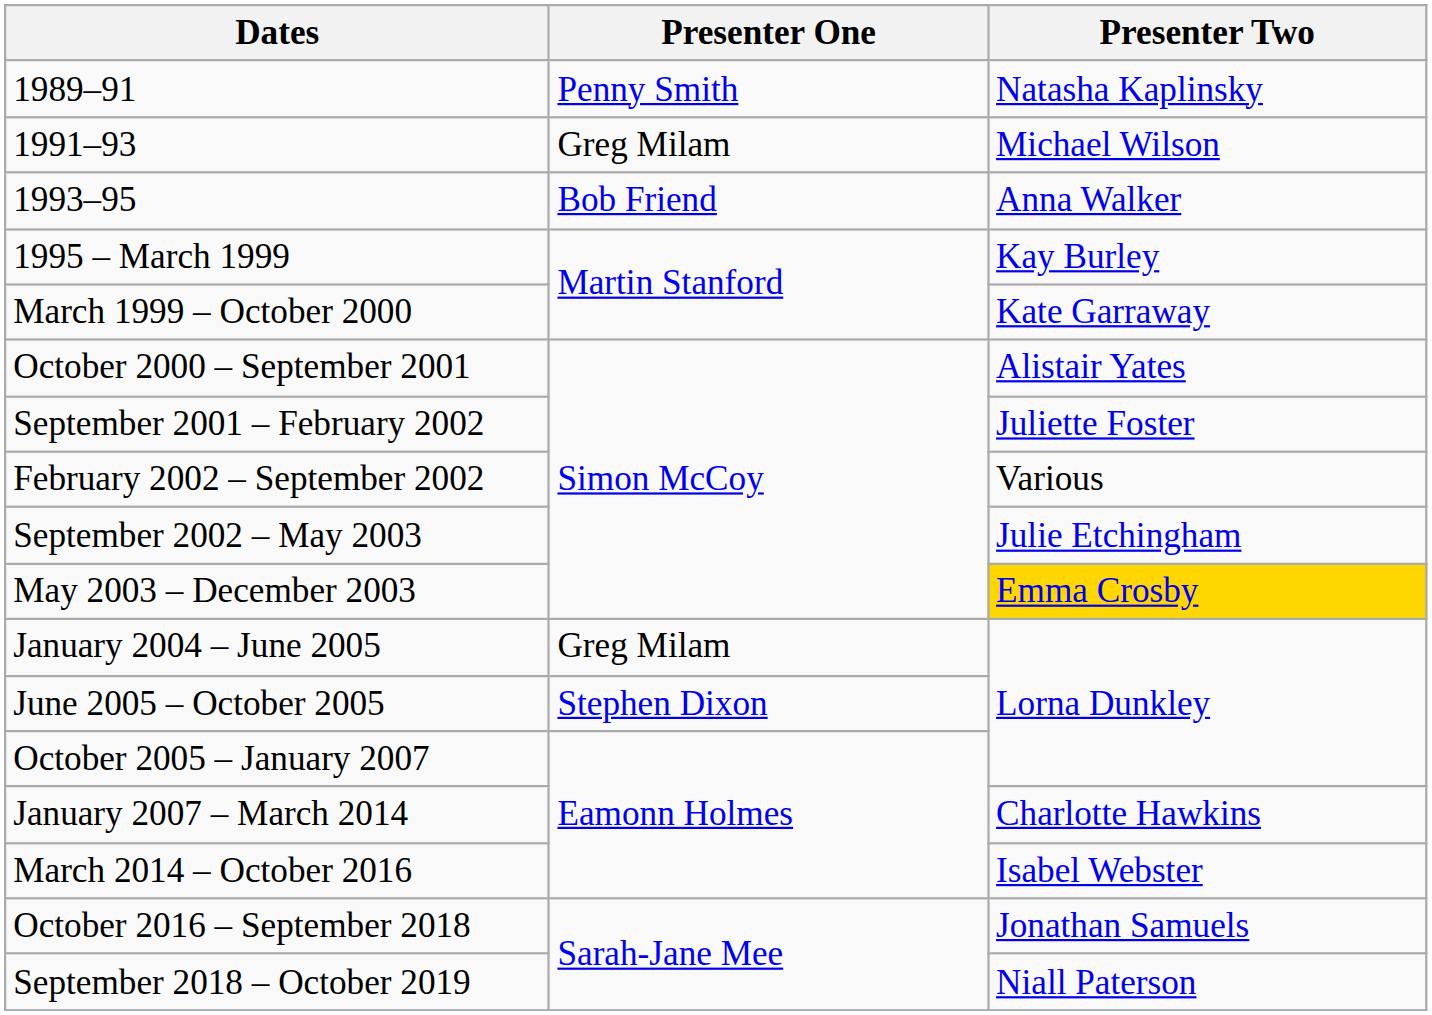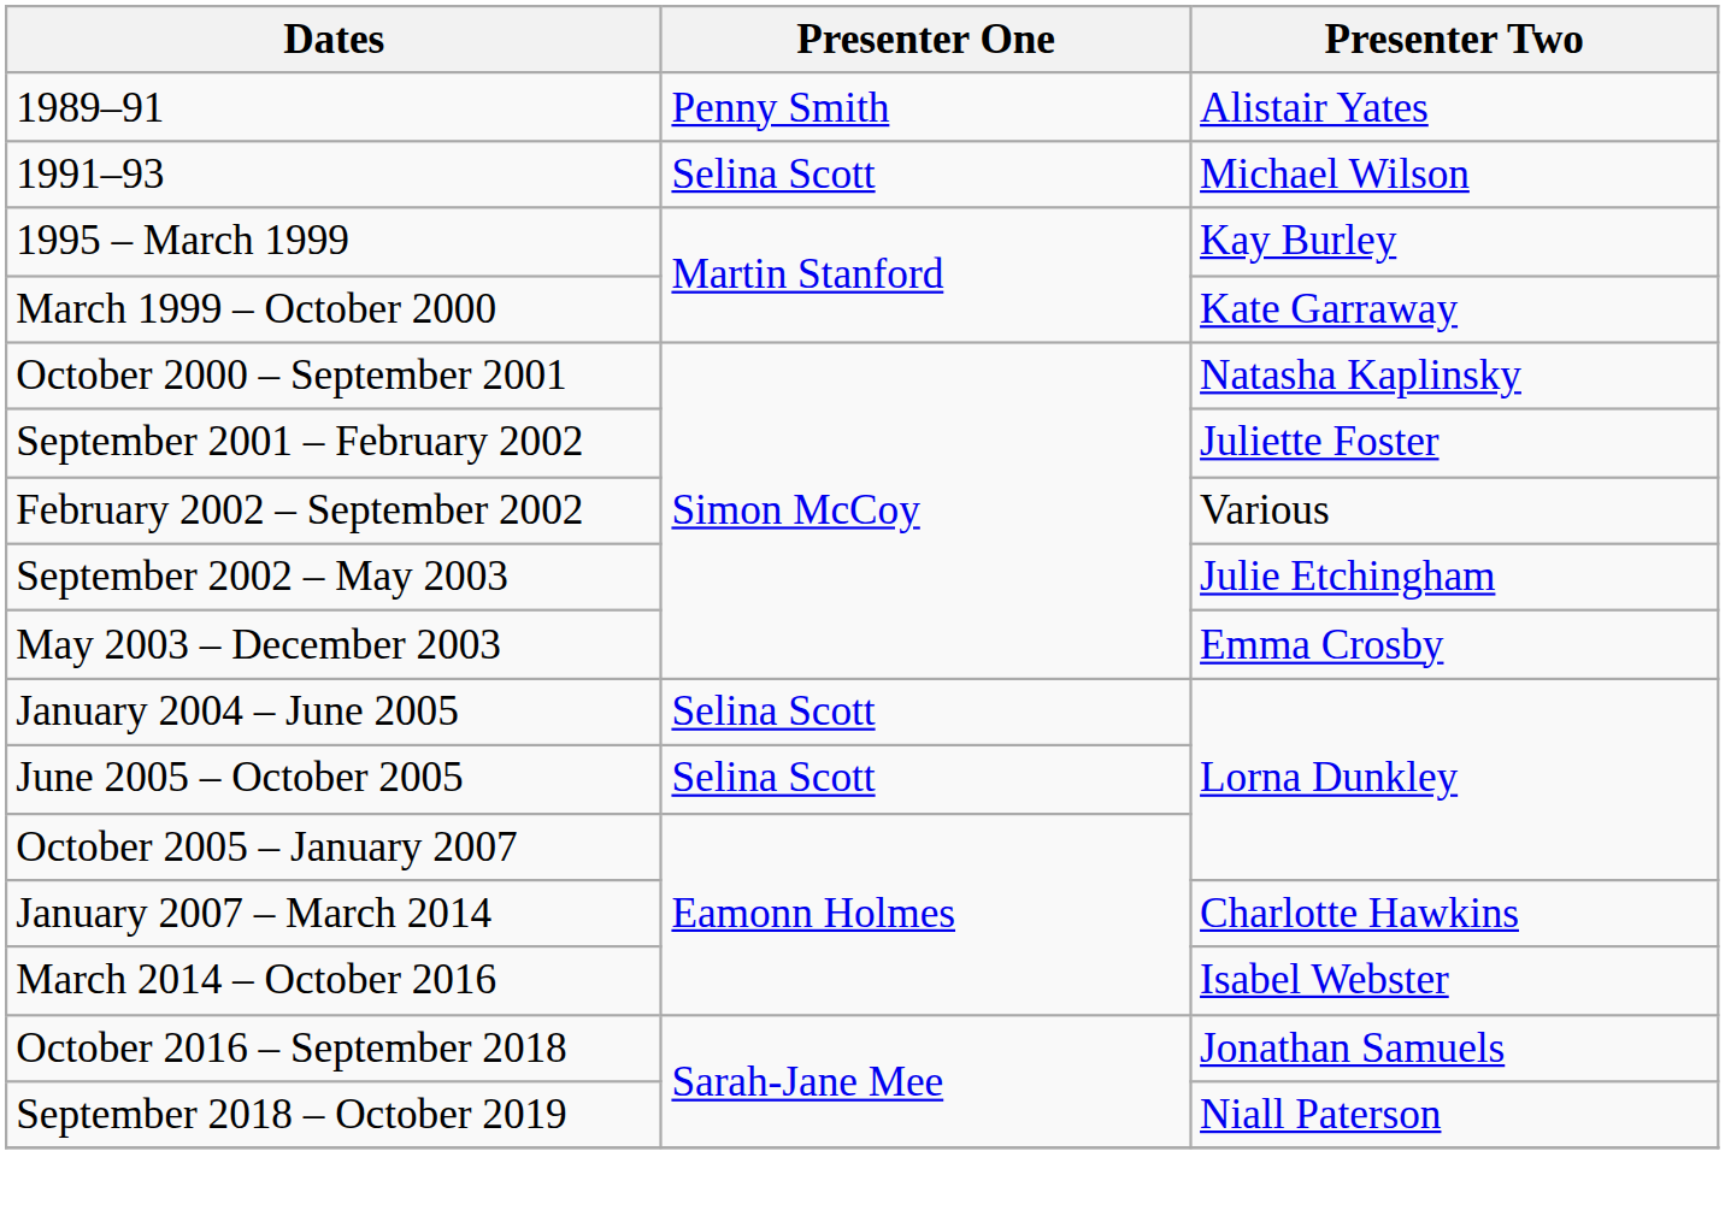1989–91 | Presenter Two: Natasha Kaplinsky -> Alistair Yates
1991–93 | Presenter One: Greg Milam -> Selina Scott
- row: 1993–95 | Bob Friend | Anna Walker
October 2000 – September 2001 | Presenter Two: Alistair Yates -> Natasha Kaplinsky
May 2003 – December 2003 | Presenter Two: gold background -> no background
January 2004 – June 2005 | Presenter One: Greg Milam -> Selina Scott
June 2005 – October 2005 | Presenter One: Stephen Dixon -> Selina Scott
